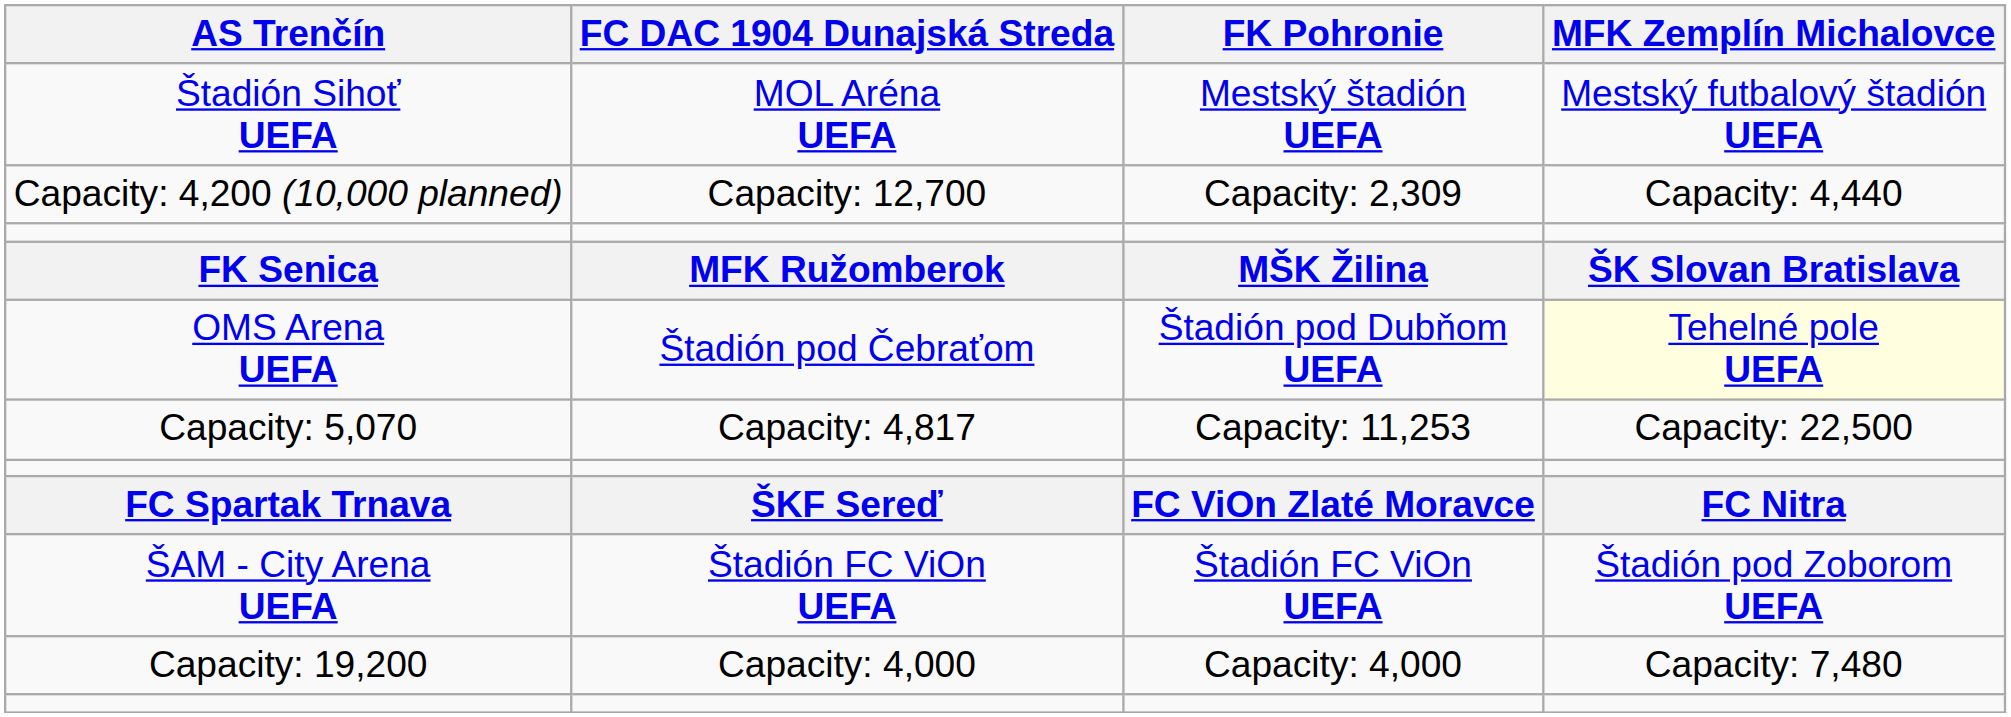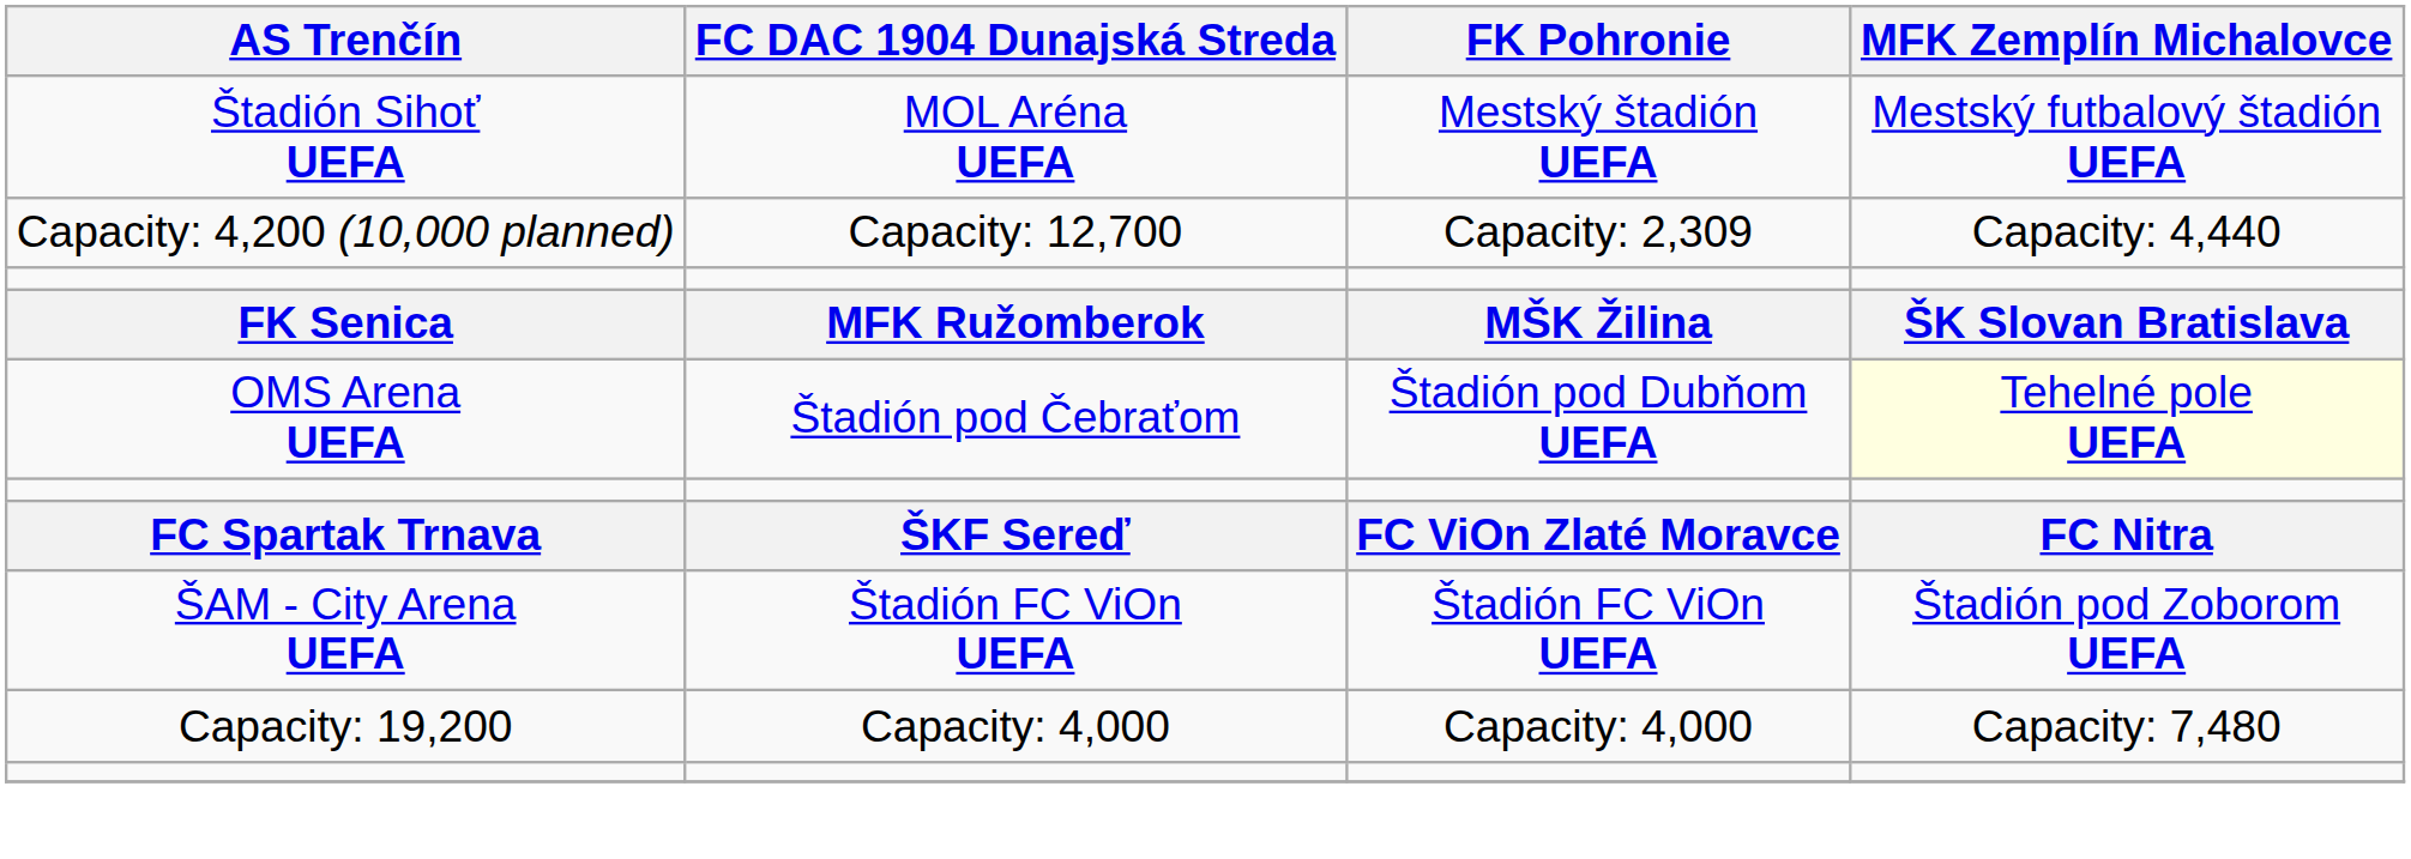- row: Capacity: 5,070 | Capacity: 4,817 | Capacity: 11,253 | Capacity: 22,500
